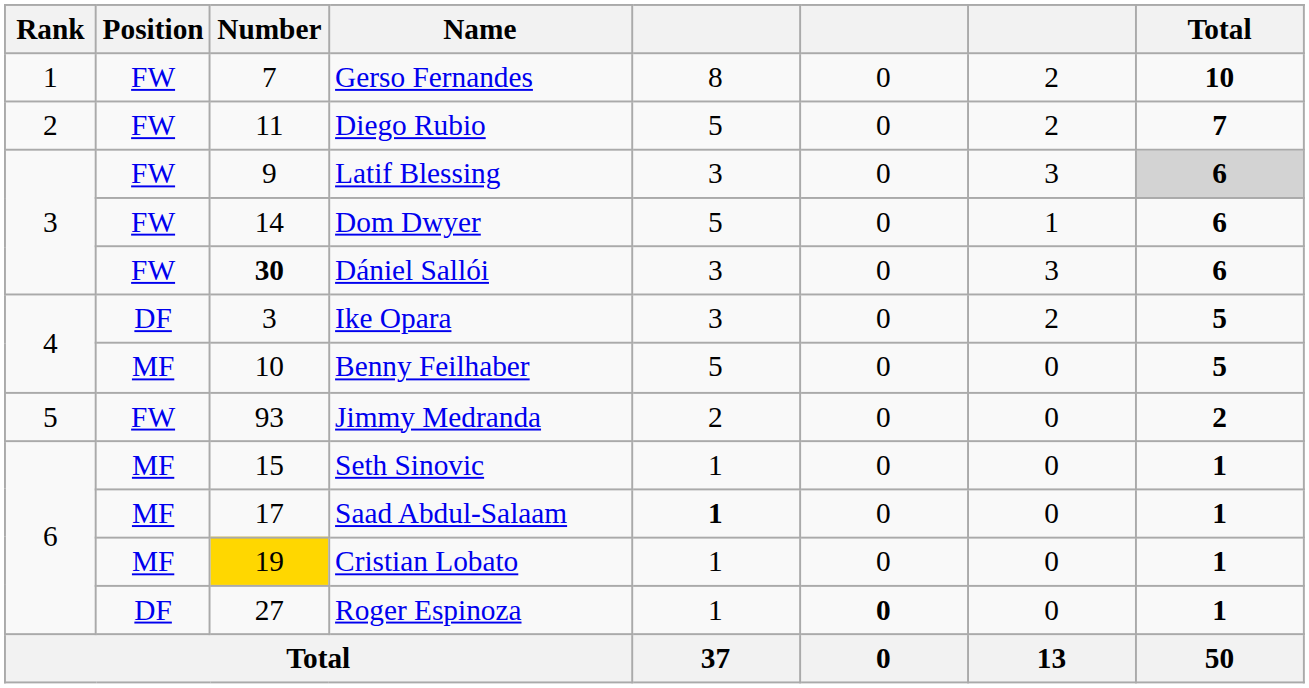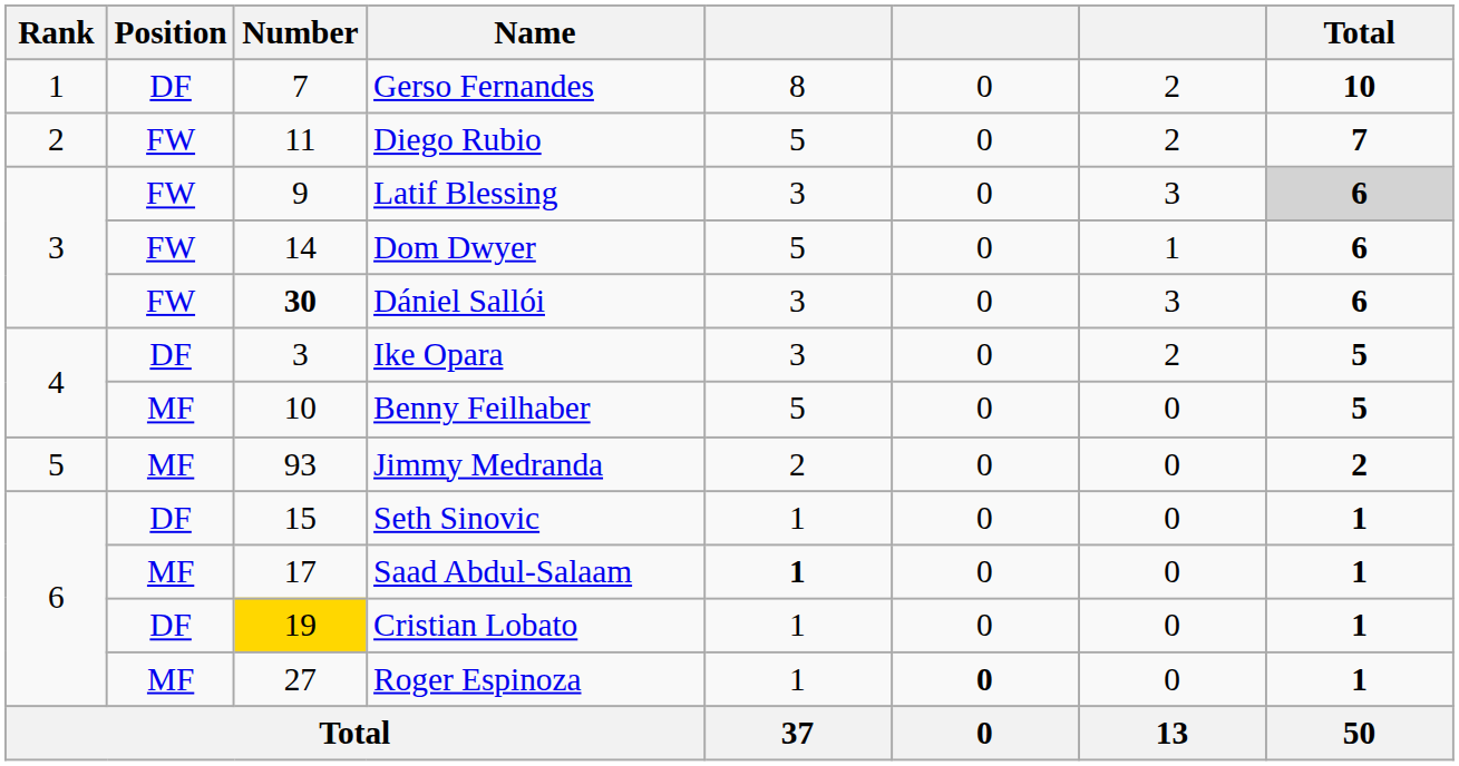Gerso Fernandes | Position: FW -> DF
Jimmy Medranda | Position: FW -> MF
Seth Sinovic | Position: MF -> DF
Cristian Lobato | Position: MF -> DF
Roger Espinoza | Position: DF -> MF
